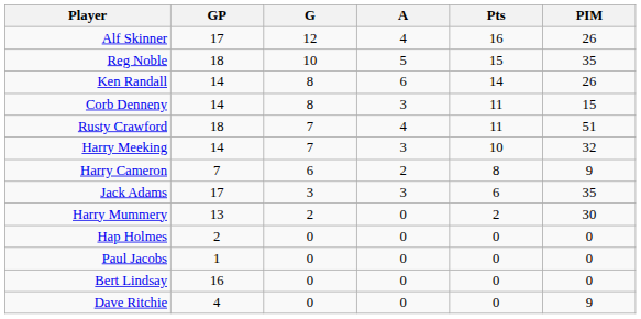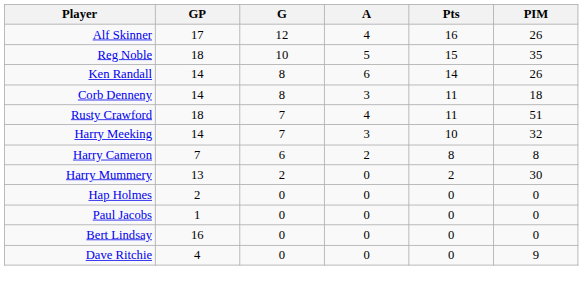Corb Denneny | PIM: 15 -> 18
Harry Cameron | PIM: 9 -> 8
- row: Jack Adams | 17 | 3 | 3 | 6 | 35
